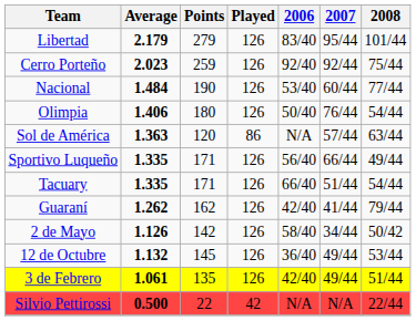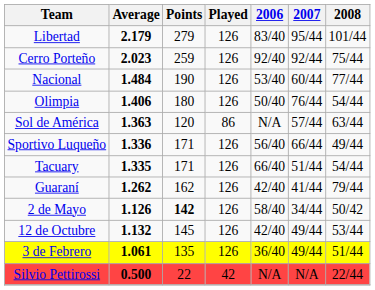Sportivo Luqueño | Average: 1.335 -> 1.336
2 de Mayo | Points: normal -> bold
12 de Octubre | 2006: 36/40 -> 42/40
3 de Febrero | 2006: 42/40 -> 36/40
